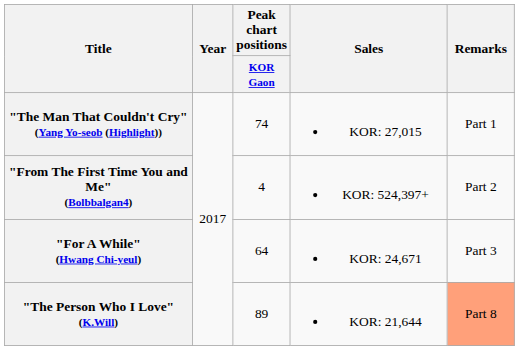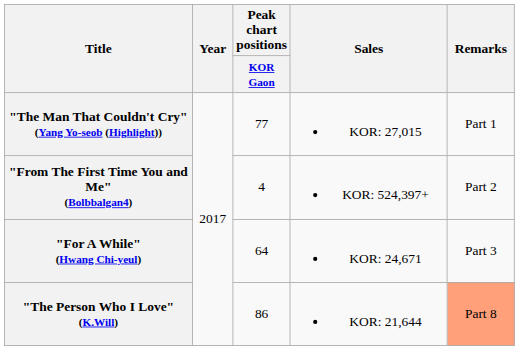"The Man That Couldn't Cry" (Yang Yo-seob (Highlight)) | Peak chart positions / KOR Gaon: 74 -> 77
"The Person Who I Love" (K.Will) | Peak chart positions / KOR Gaon: 89 -> 86
